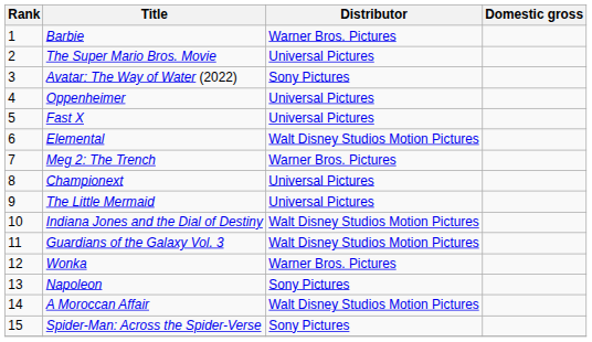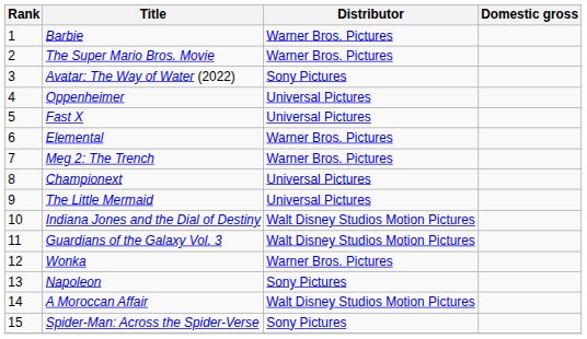The Super Mario Bros. Movie | Distributor: Universal Pictures -> Warner Bros. Pictures
Elemental | Distributor: Walt Disney Studios Motion Pictures -> Warner Bros. Pictures
